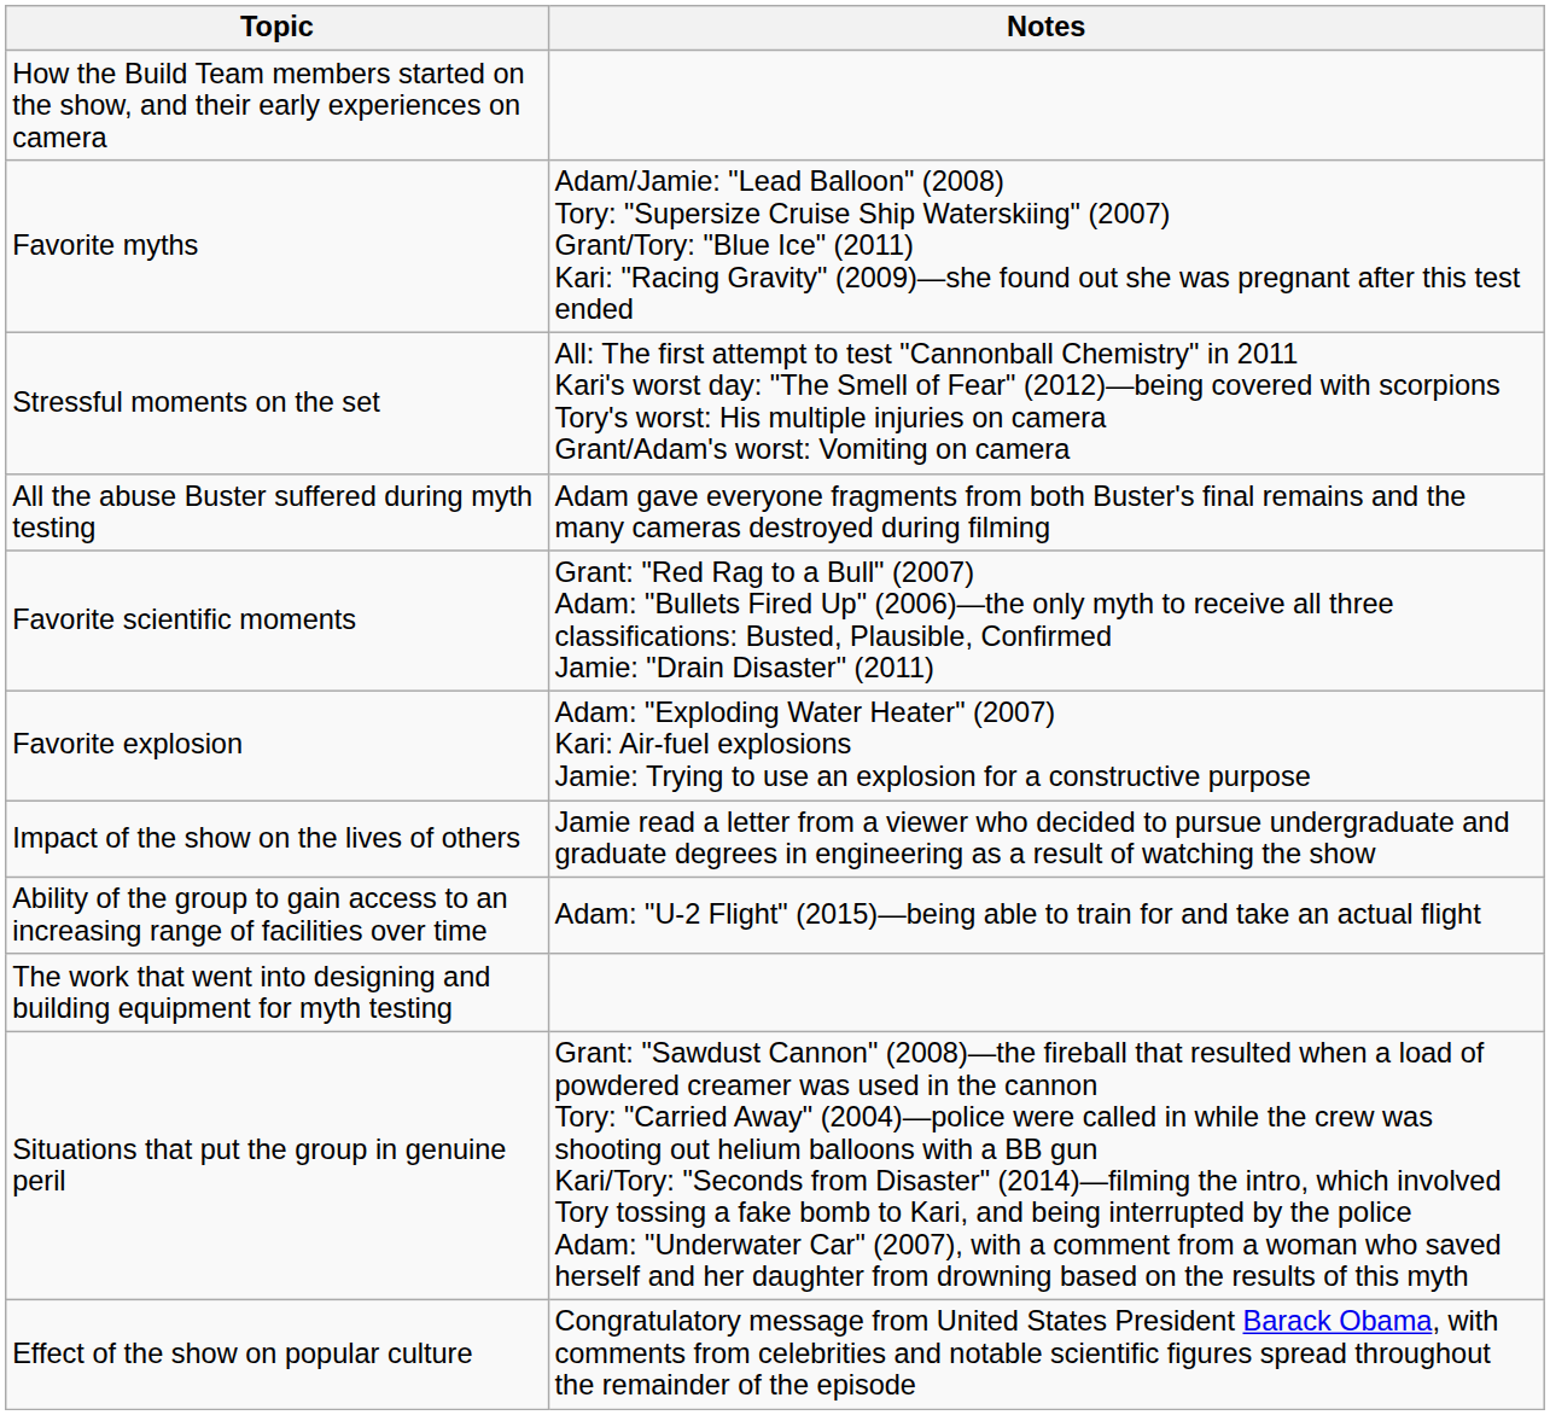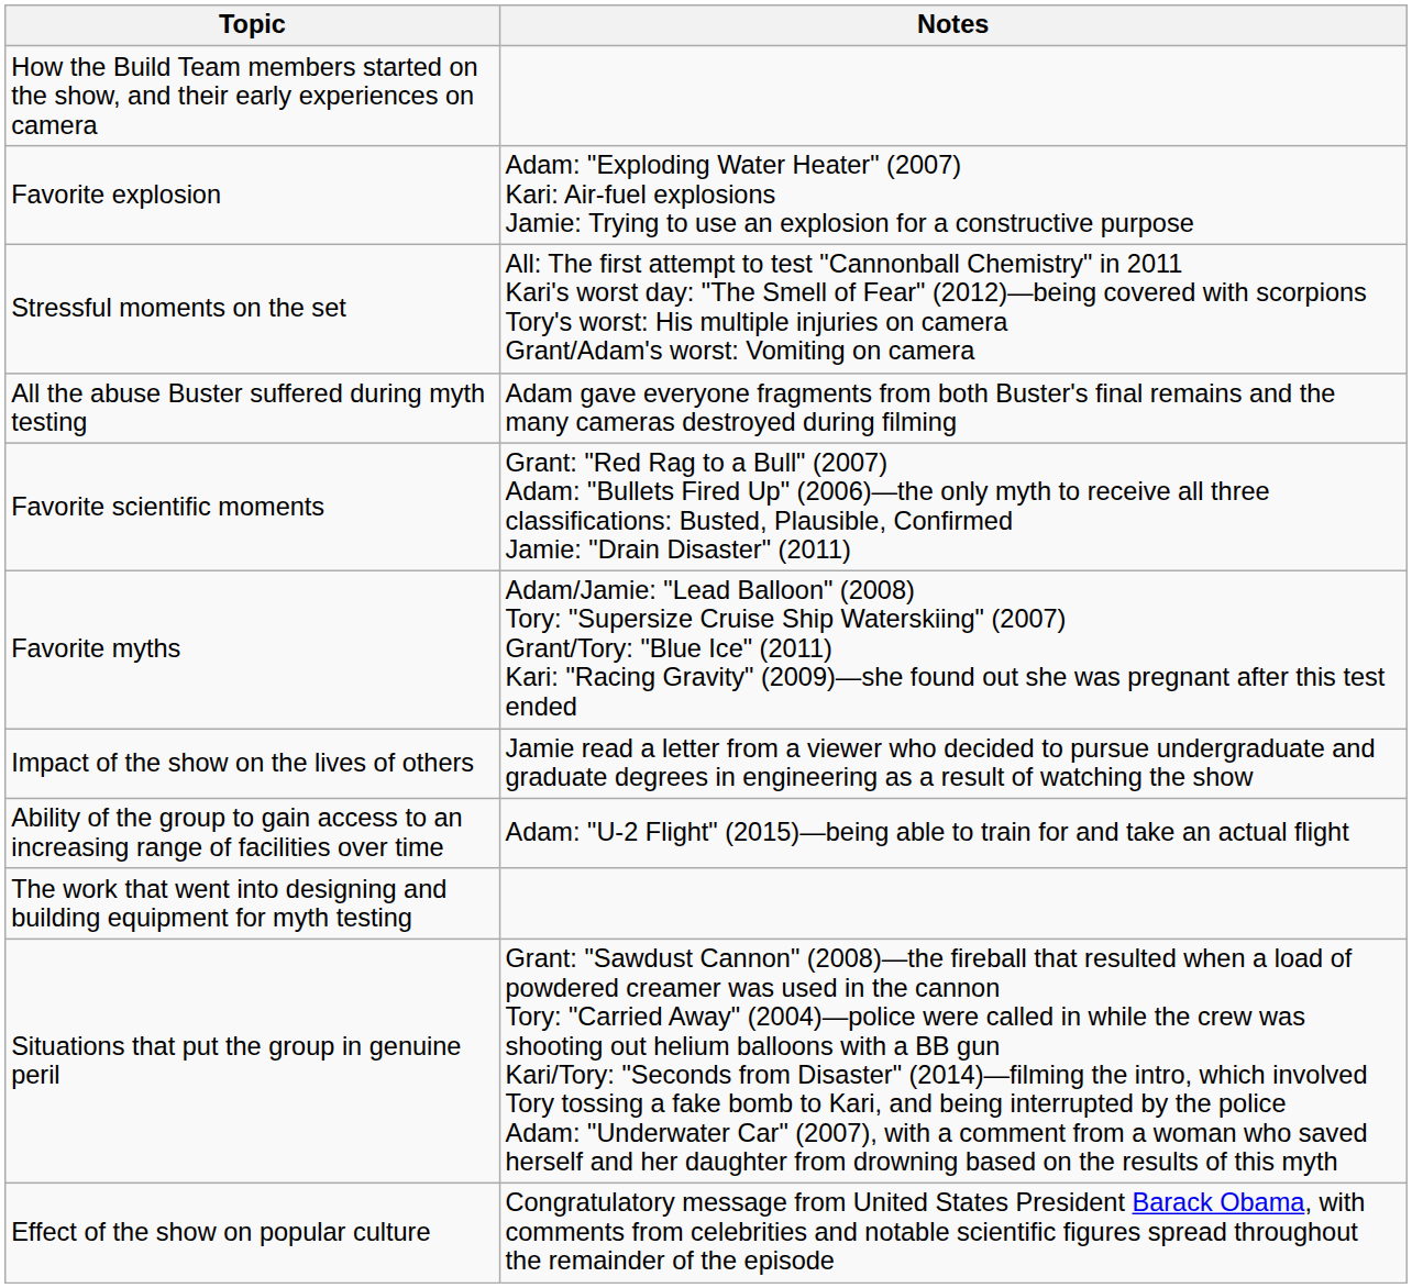rows swapped: Favorite myths <-> Favorite explosion
